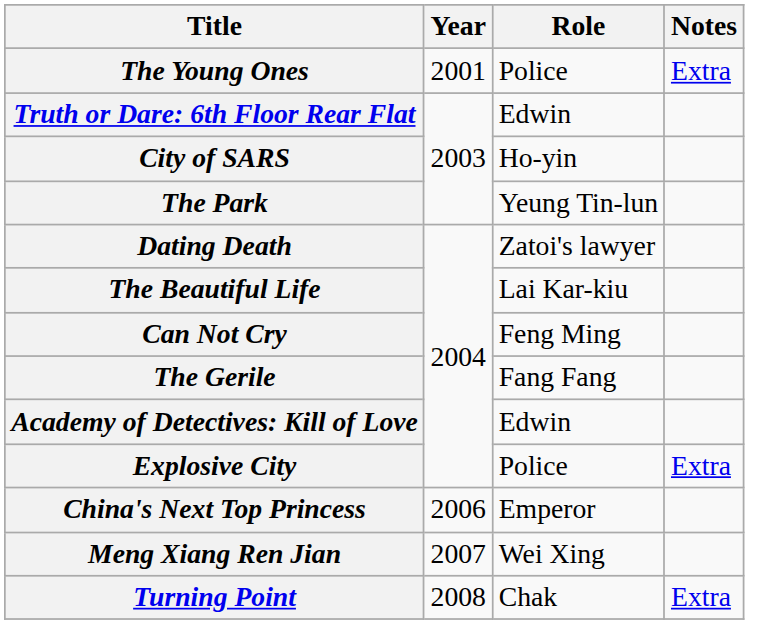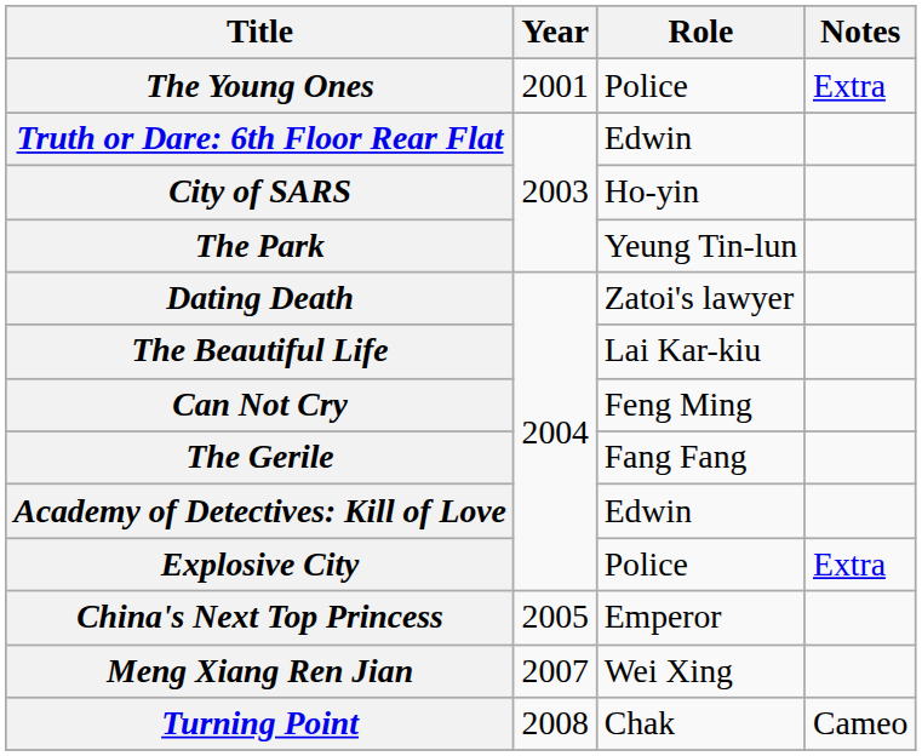China's Next Top Princess | Year: 2006 -> 2005
Turning Point | Notes: Extra -> Cameo
